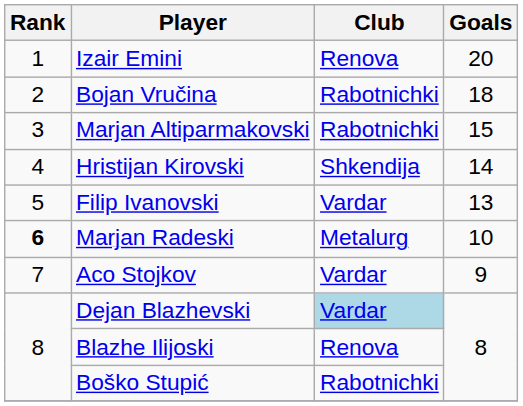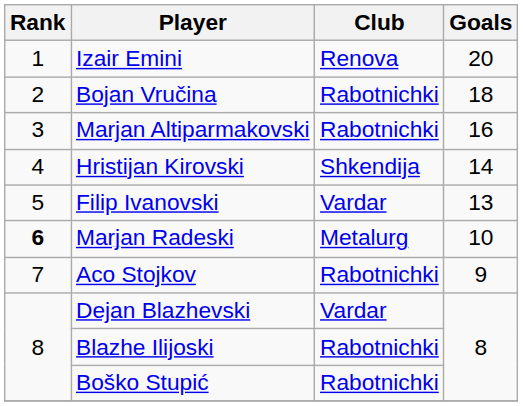Marjan Altiparmakovski | Goals: 15 -> 16
Aco Stojkov | Club: Vardar -> Rabotnichki
Dejan Blazhevski | Club: lightblue background -> no background
Blazhe Ilijoski | Club: Renova -> Rabotnichki
